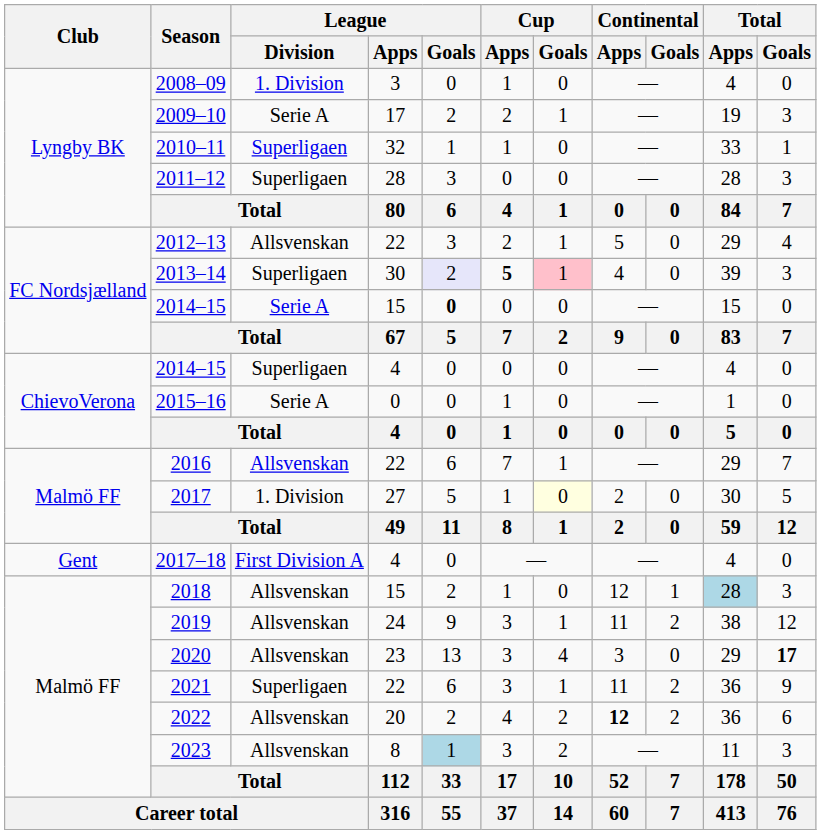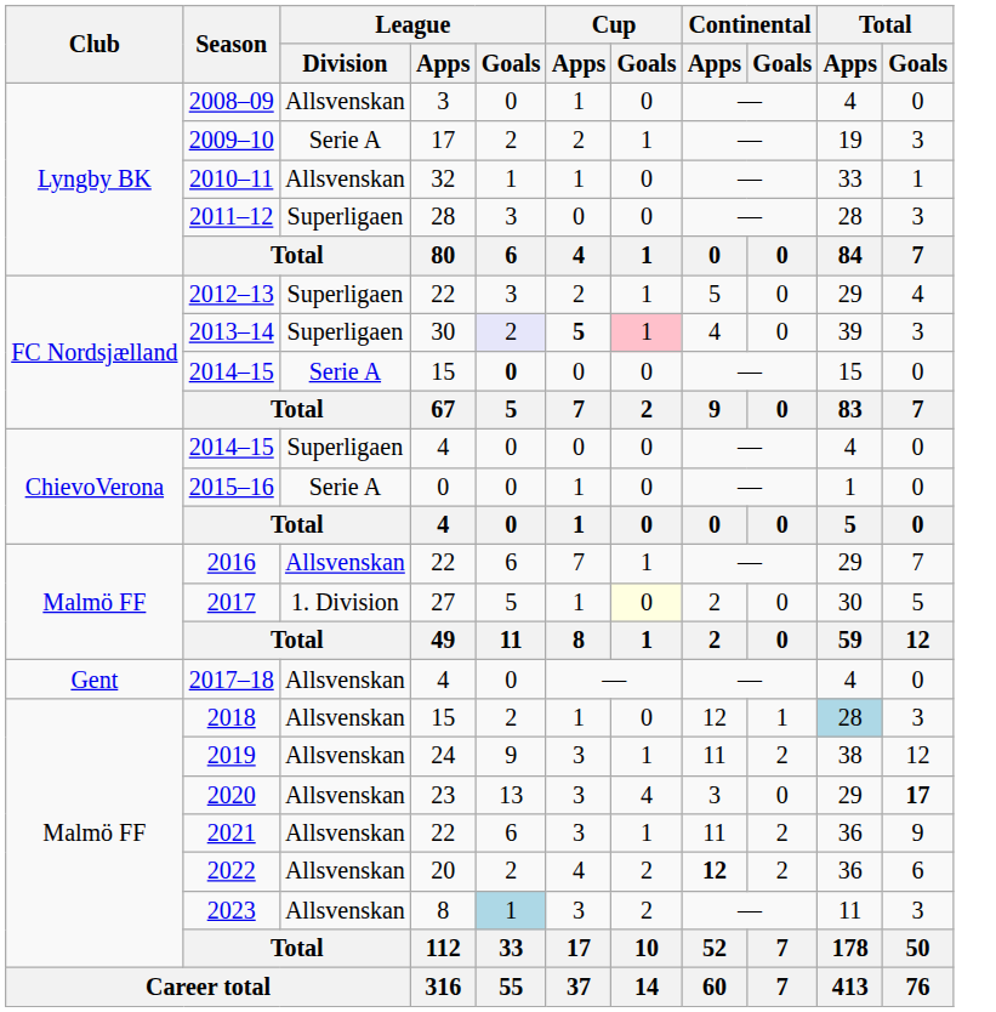2008–09 | League / Division: 1. Division -> Allsvenskan
2010–11 | League / Division: Superligaen -> Allsvenskan
2012–13 | League / Division: Allsvenskan -> Superligaen
2017–18 | League / Division: First Division A -> Allsvenskan
2021 | League / Division: Superligaen -> Allsvenskan
